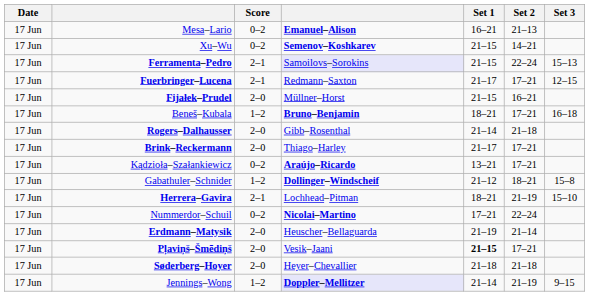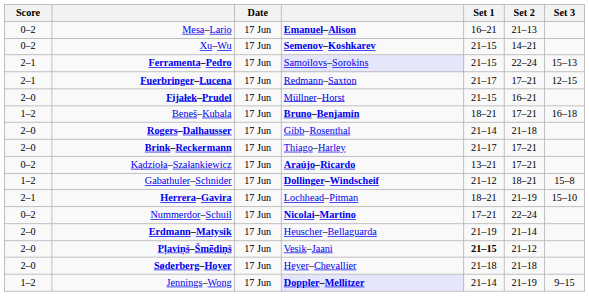columns swapped: Date <-> Score
Pļaviņš–Šmēdiņš | Set 2: 17–21 -> 21–12
